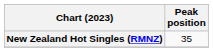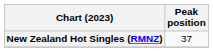New Zealand Hot Singles (RMNZ) | Peak position: 35 -> 37
